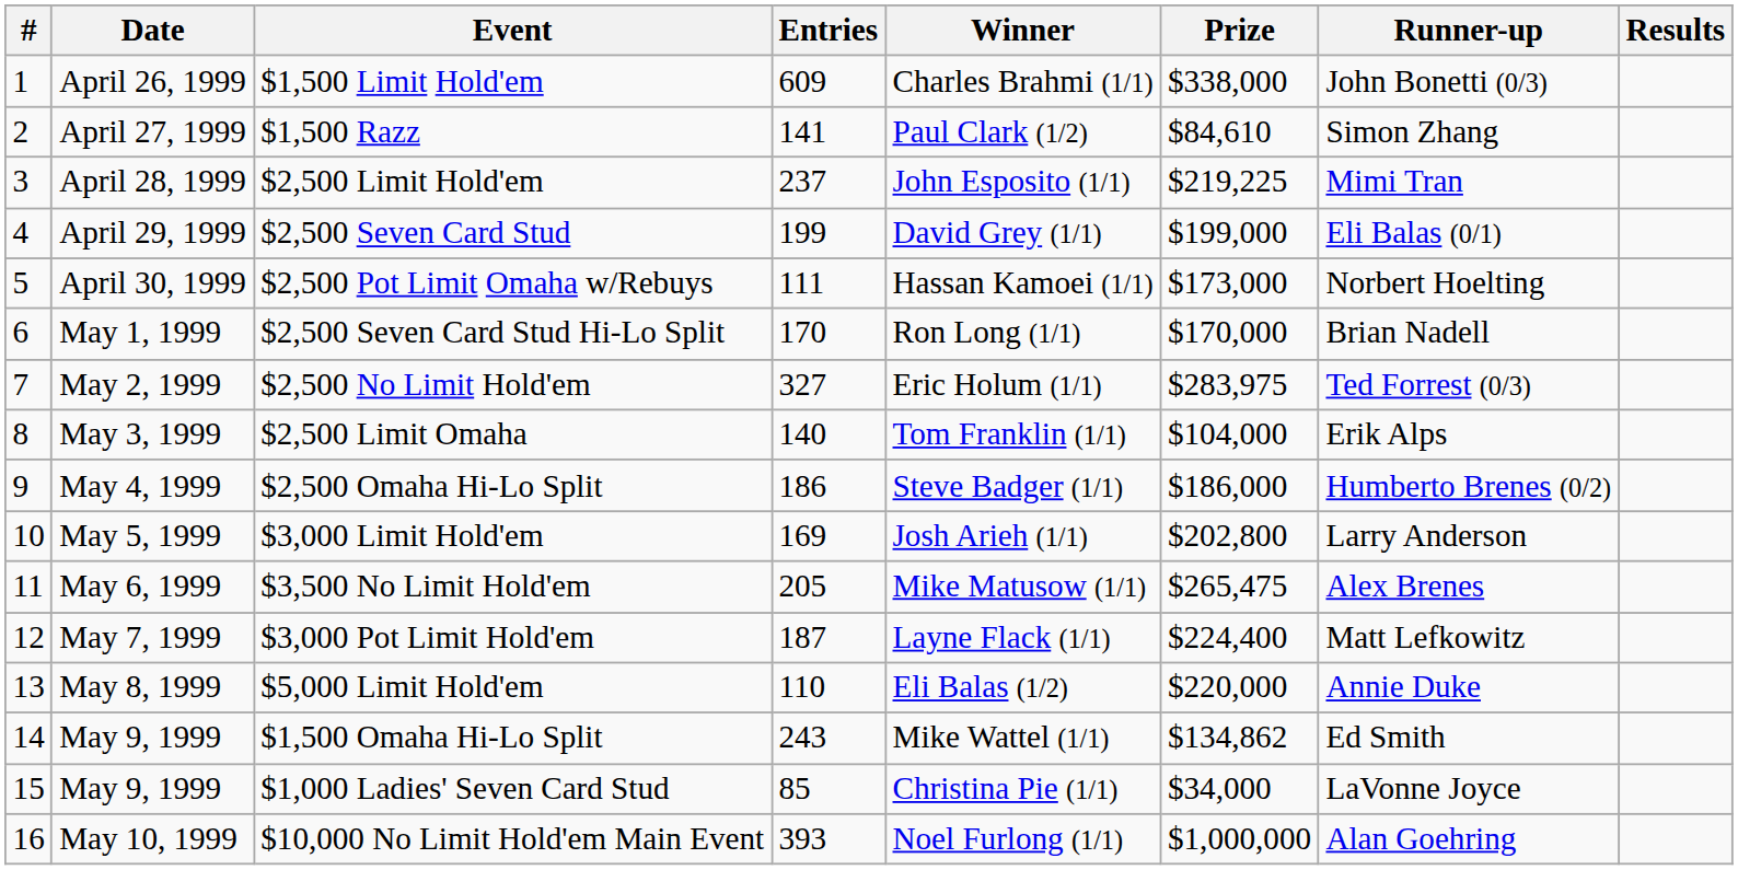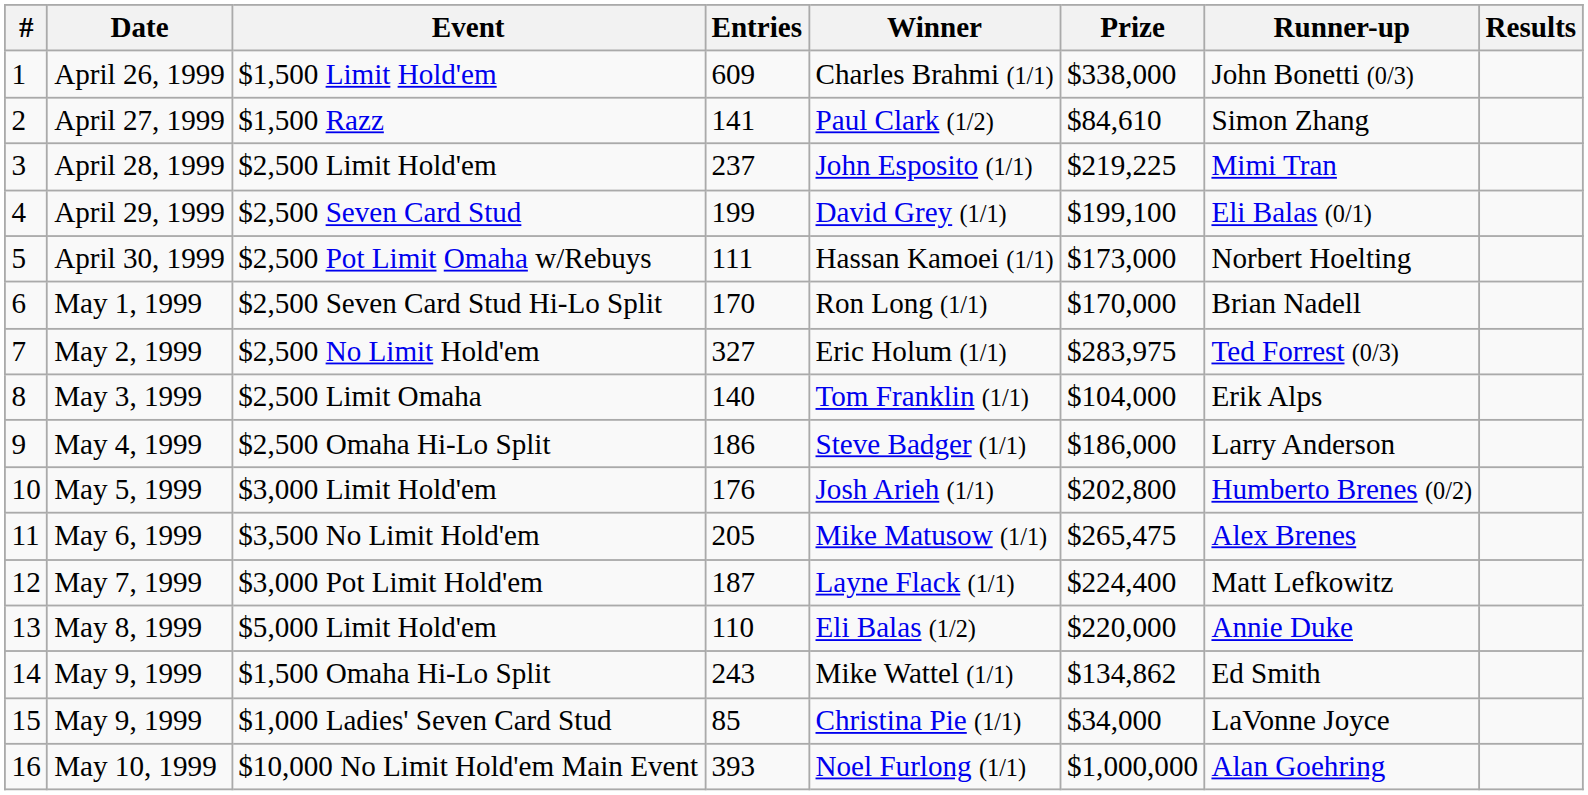$2,500 Seven Card Stud | Prize: $199,000 -> $199,100
$2,500 Omaha Hi-Lo Split | Runner-up: Humberto Brenes (0/2) -> Larry Anderson
$3,000 Limit Hold'em | Entries: 169 -> 176
$3,000 Limit Hold'em | Runner-up: Larry Anderson -> Humberto Brenes (0/2)
